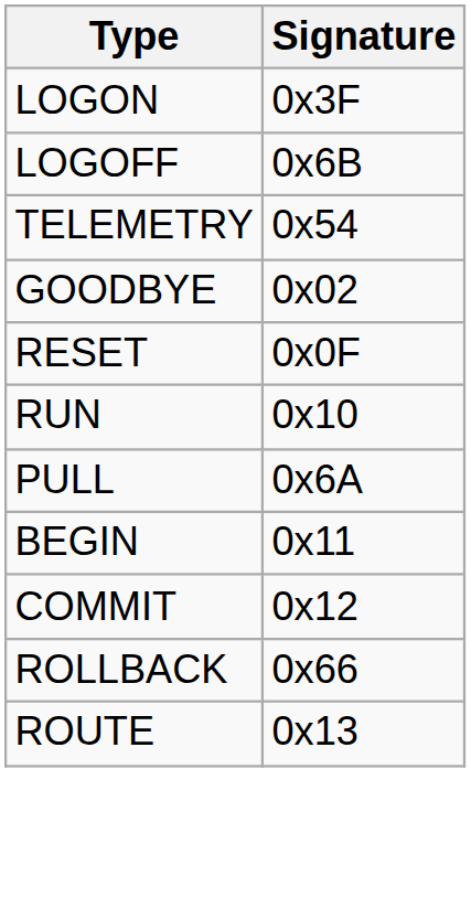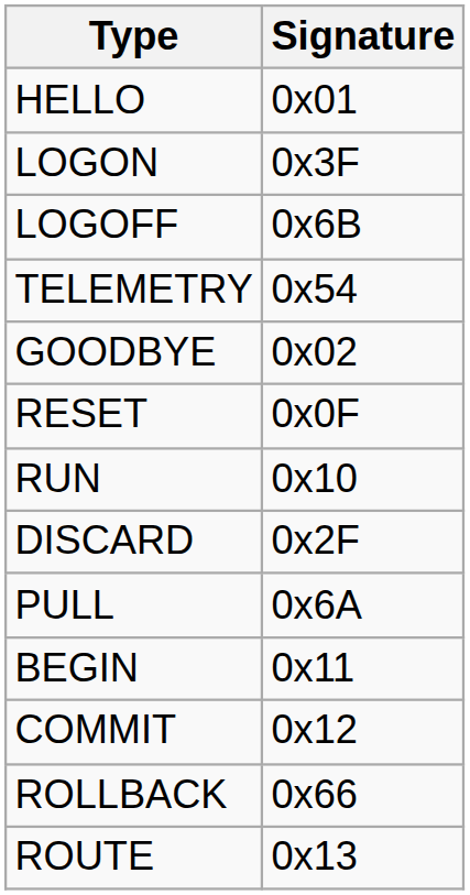+ row: HELLO | 0x01
+ row: DISCARD | 0x2F
